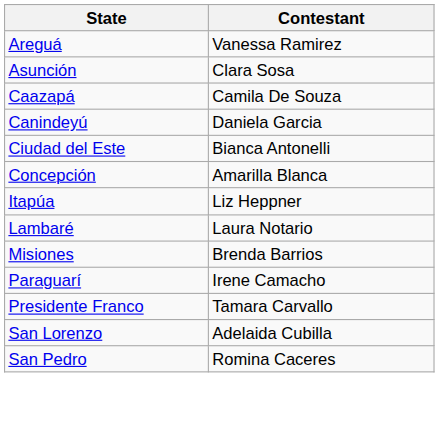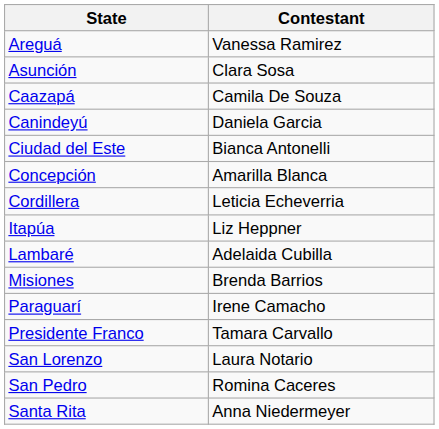+ row: Cordillera | Leticia Echeverria
Lambaré | Contestant: Laura Notario -> Adelaida Cubilla
San Lorenzo | Contestant: Adelaida Cubilla -> Laura Notario
+ row: Santa Rita | Anna Niedermeyer
